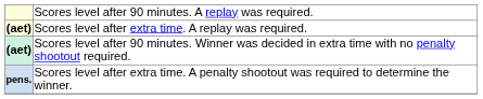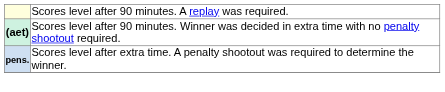- row: (aet) | Scores level after extra time. A replay was required.
